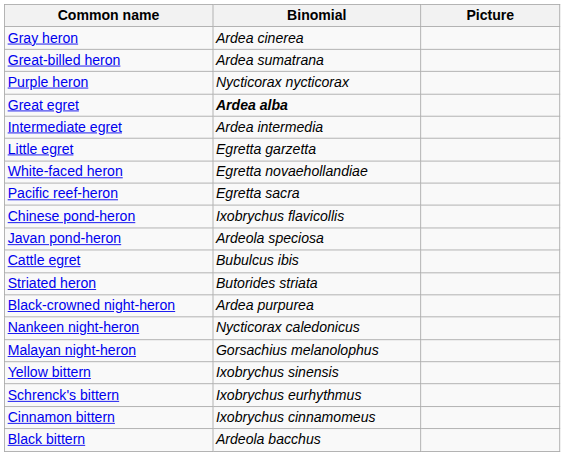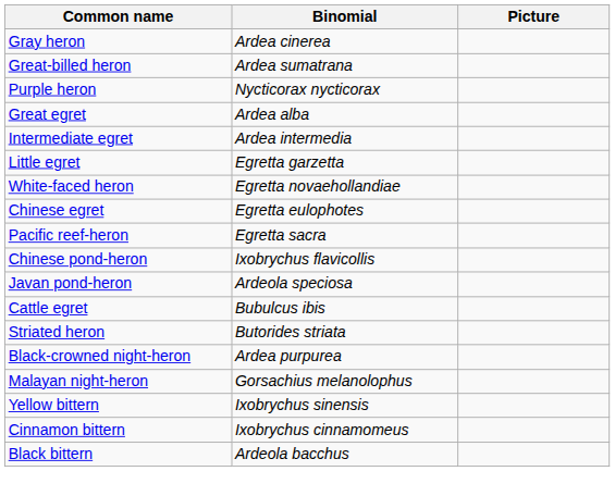Great egret | Binomial: bold -> normal
+ row: Chinese egret | Egretta eulophotes
- row: Nankeen night-heron | Nycticorax caledonicus
- row: Schrenck's bittern | Ixobrychus eurhythmus
